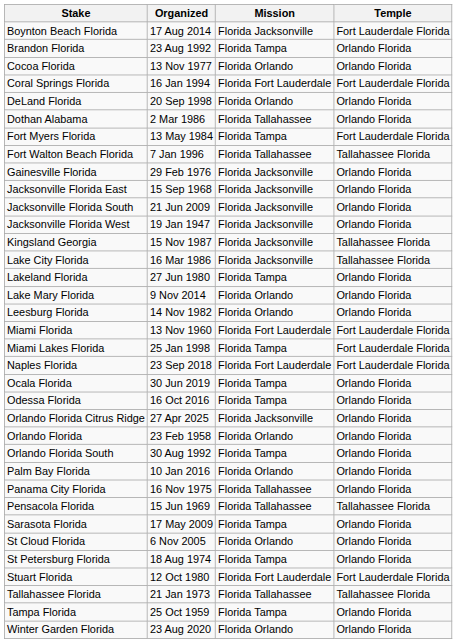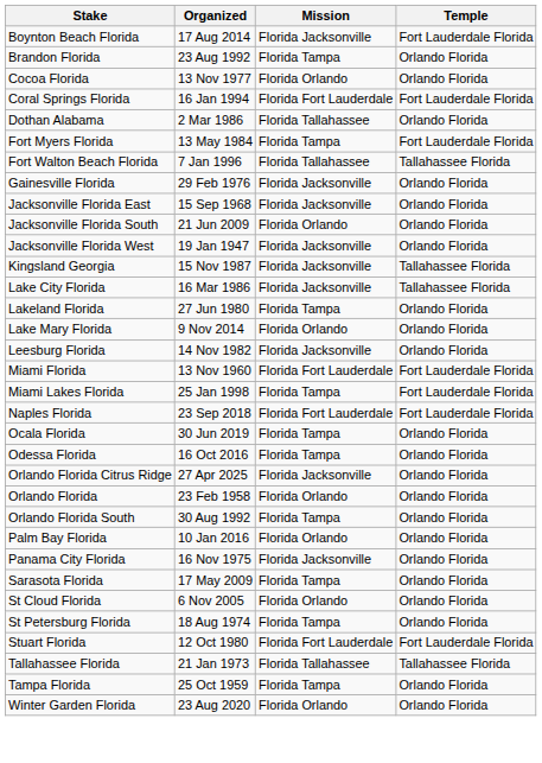- row: DeLand Florida | 20 Sep 1998 | Florida Orlando | Orlando Florida
Jacksonville Florida South | Mission: Florida Jacksonville -> Florida Orlando
Leesburg Florida | Mission: Florida Orlando -> Florida Jacksonville
Panama City Florida | Mission: Florida Tallahassee -> Florida Jacksonville
- row: Pensacola Florida | 15 Jun 1969 | Florida Tallahassee | Tallahassee Florida
